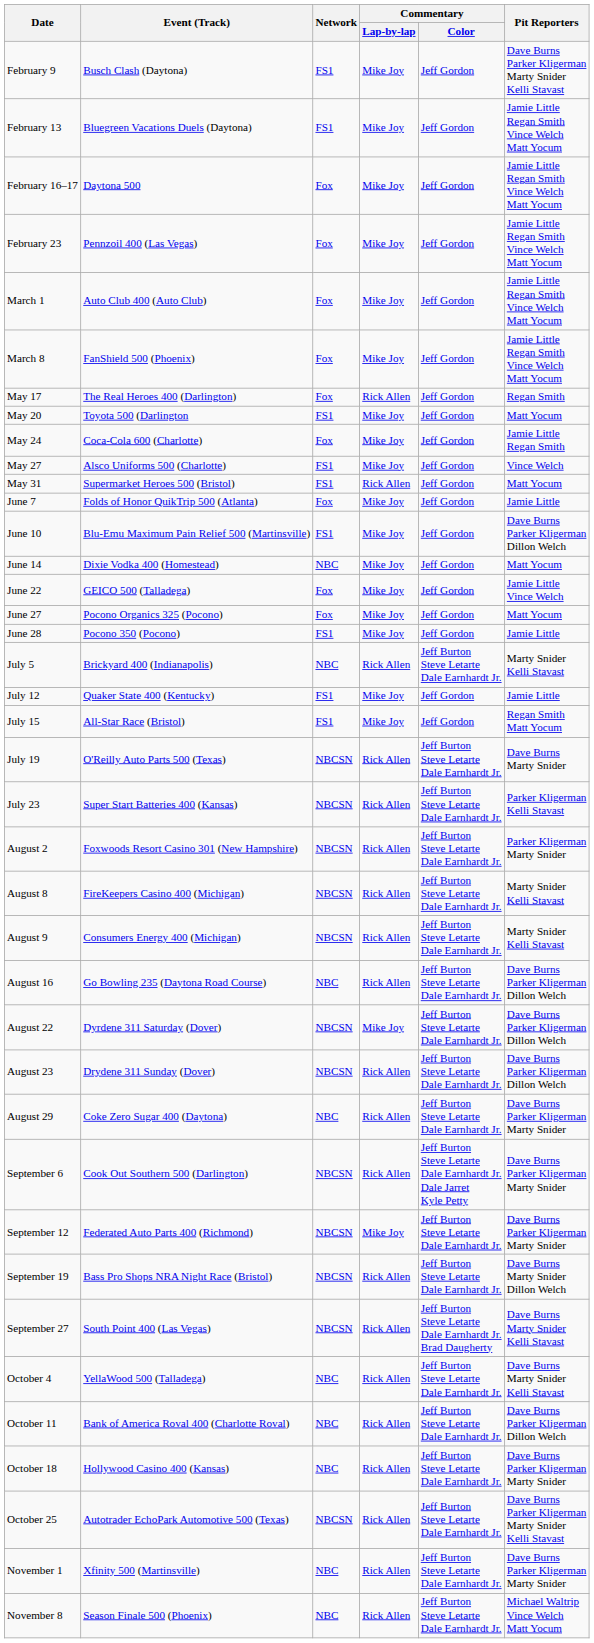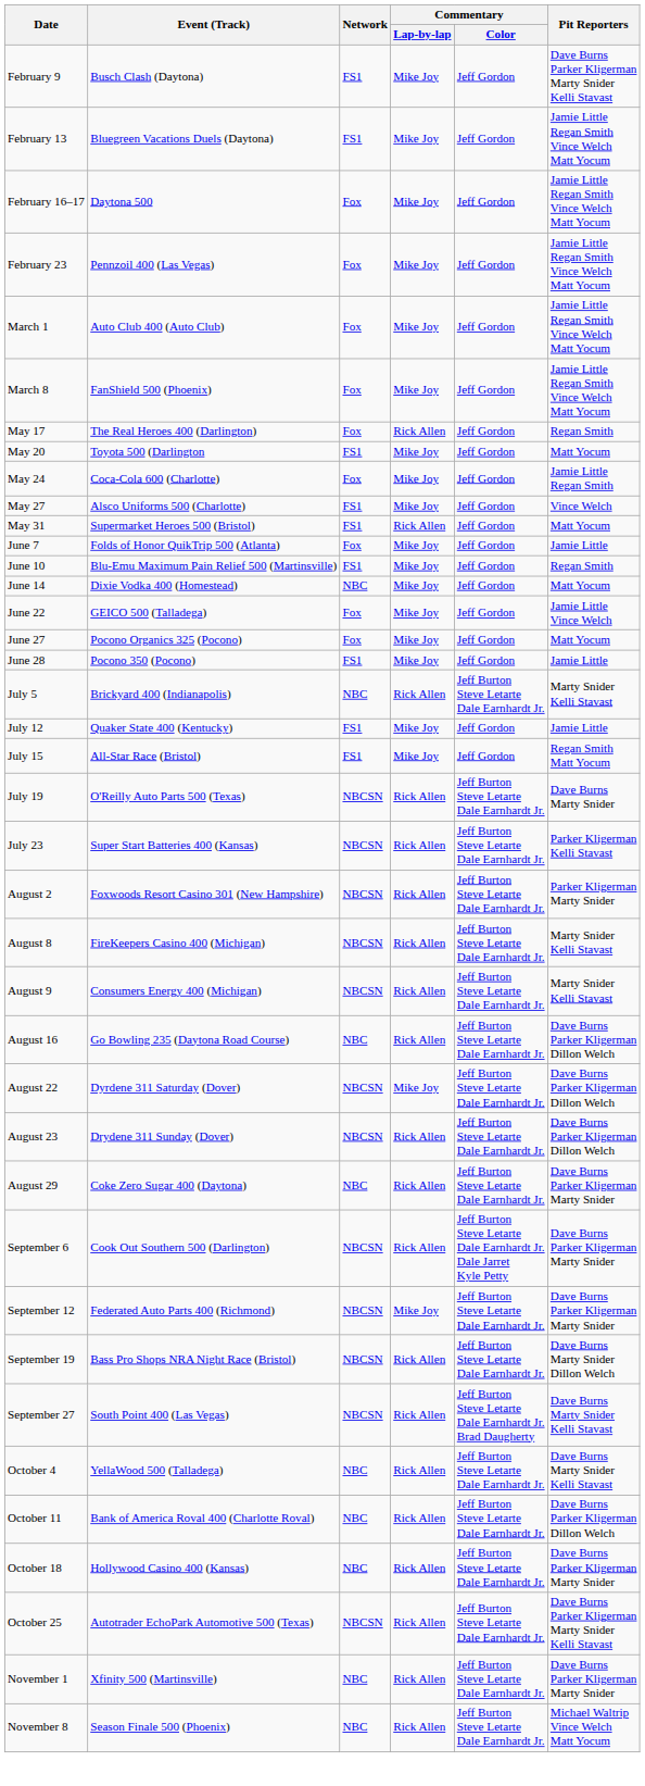June 10 | Pit Reporters: Dave Burns Parker Kligerman Dillon Welch -> Regan Smith
